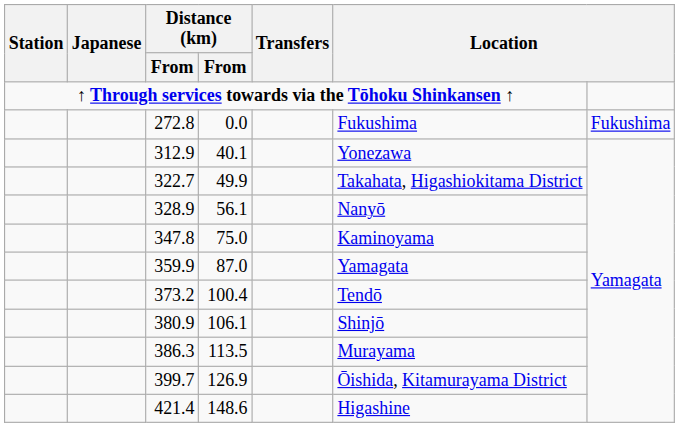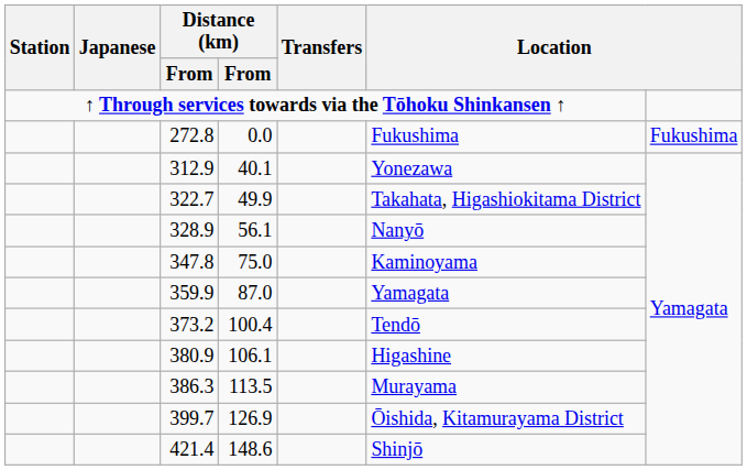380.9 | column 6: Shinjō -> Higashine
421.4 | column 6: Higashine -> Shinjō
